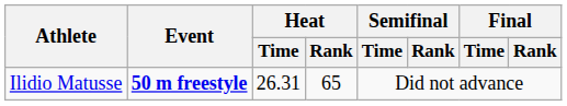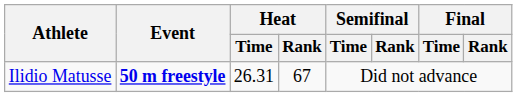Ilidio Matusse | Heat / Rank: 65 -> 67
